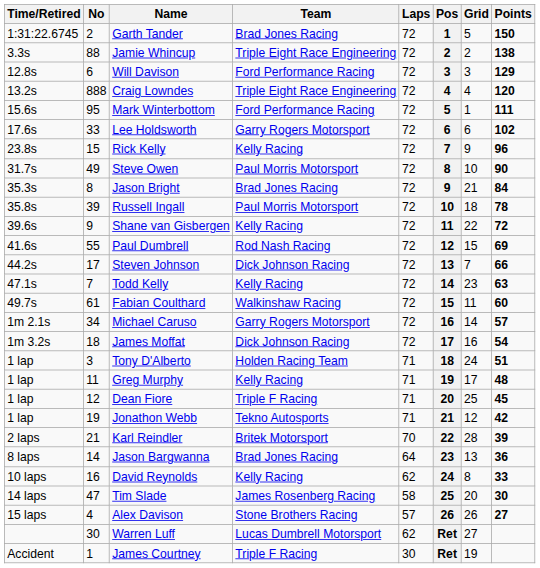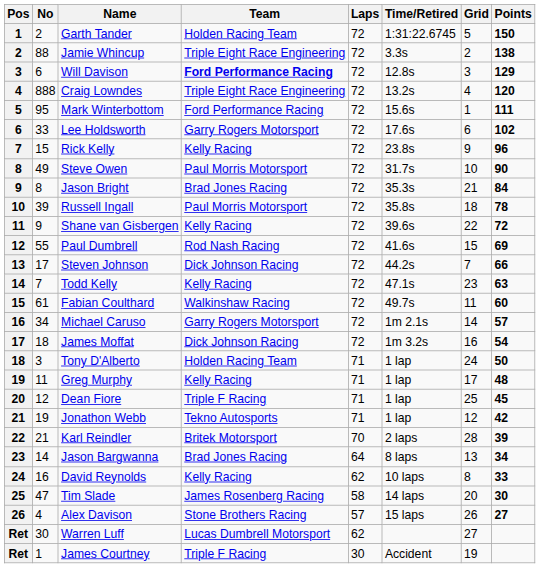columns swapped: Pos <-> Time/Retired
Garth Tander | Team: Brad Jones Racing -> Holden Racing Team
Will Davison | Team: normal -> bold
Tony D'Alberto | Points: 51 -> 50
Jason Bargwanna | Points: 36 -> 34
